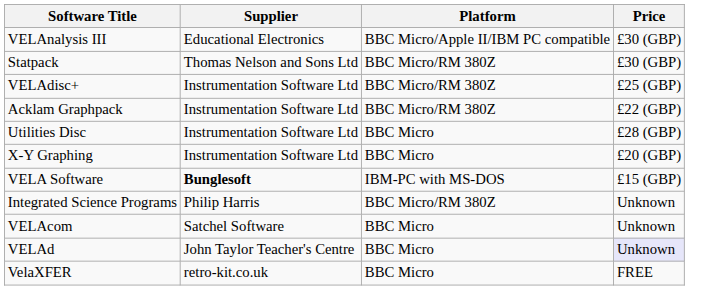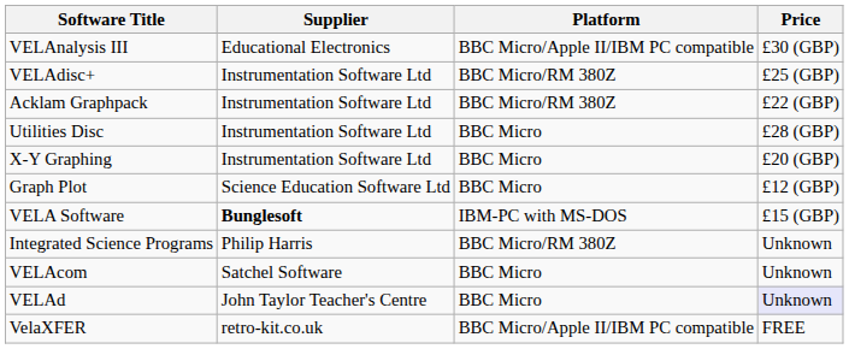- row: Statpack | Thomas Nelson and Sons Ltd | BBC Micro/RM 380Z | £30 (GBP)
+ row: Graph Plot | Science Education Software Ltd | BBC Micro | £12 (GBP)
VelaXFER | Platform: BBC Micro -> BBC Micro/Apple II/IBM PC compatible
